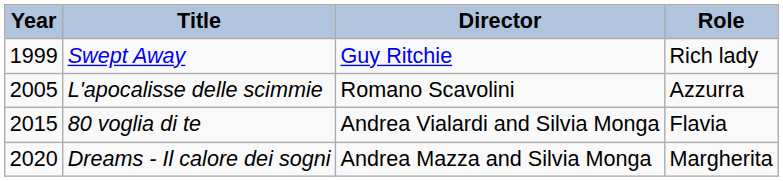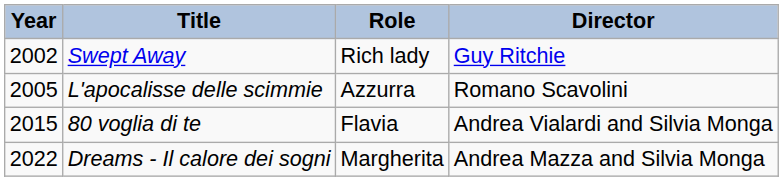columns swapped: Role <-> Director
Swept Away | Year: 1999 -> 2002
Dreams - Il calore dei sogni | Year: 2020 -> 2022
